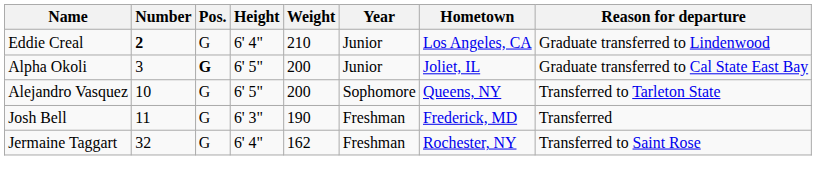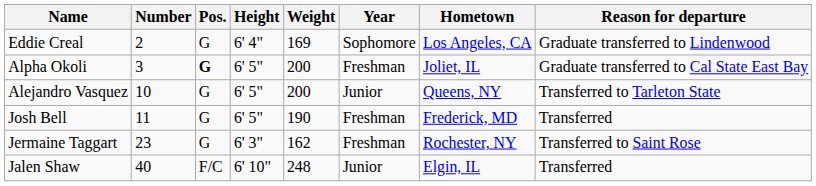Eddie Creal | Number: bold -> normal
Eddie Creal | Weight: 210 -> 169
Eddie Creal | Year: Junior -> Sophomore
Alpha Okoli | Year: Junior -> Freshman
Alejandro Vasquez | Year: Sophomore -> Junior
Josh Bell | Height: 6' 3" -> 6' 5"
Jermaine Taggart | Number: 32 -> 23
Jermaine Taggart | Height: 6' 4" -> 6' 3"
+ row: Jalen Shaw | 40 | F/C | 6' 10" | 248 | Junior | Elgin, IL | Transferred
